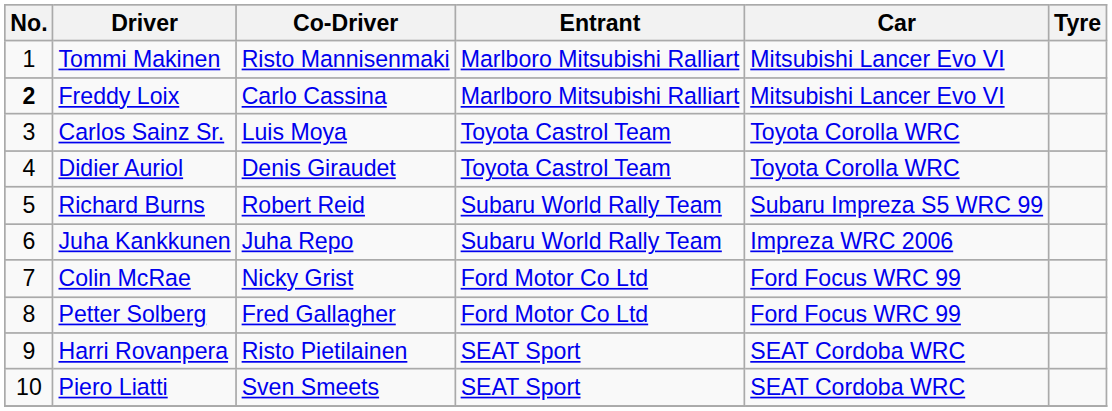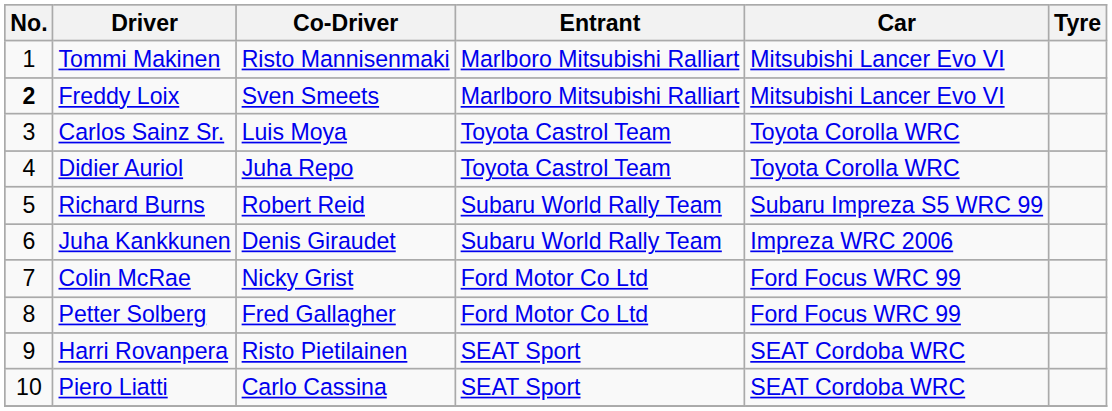Freddy Loix | Co-Driver: Carlo Cassina -> Sven Smeets
Didier Auriol | Co-Driver: Denis Giraudet -> Juha Repo
Juha Kankkunen | Co-Driver: Juha Repo -> Denis Giraudet
Piero Liatti | Co-Driver: Sven Smeets -> Carlo Cassina
